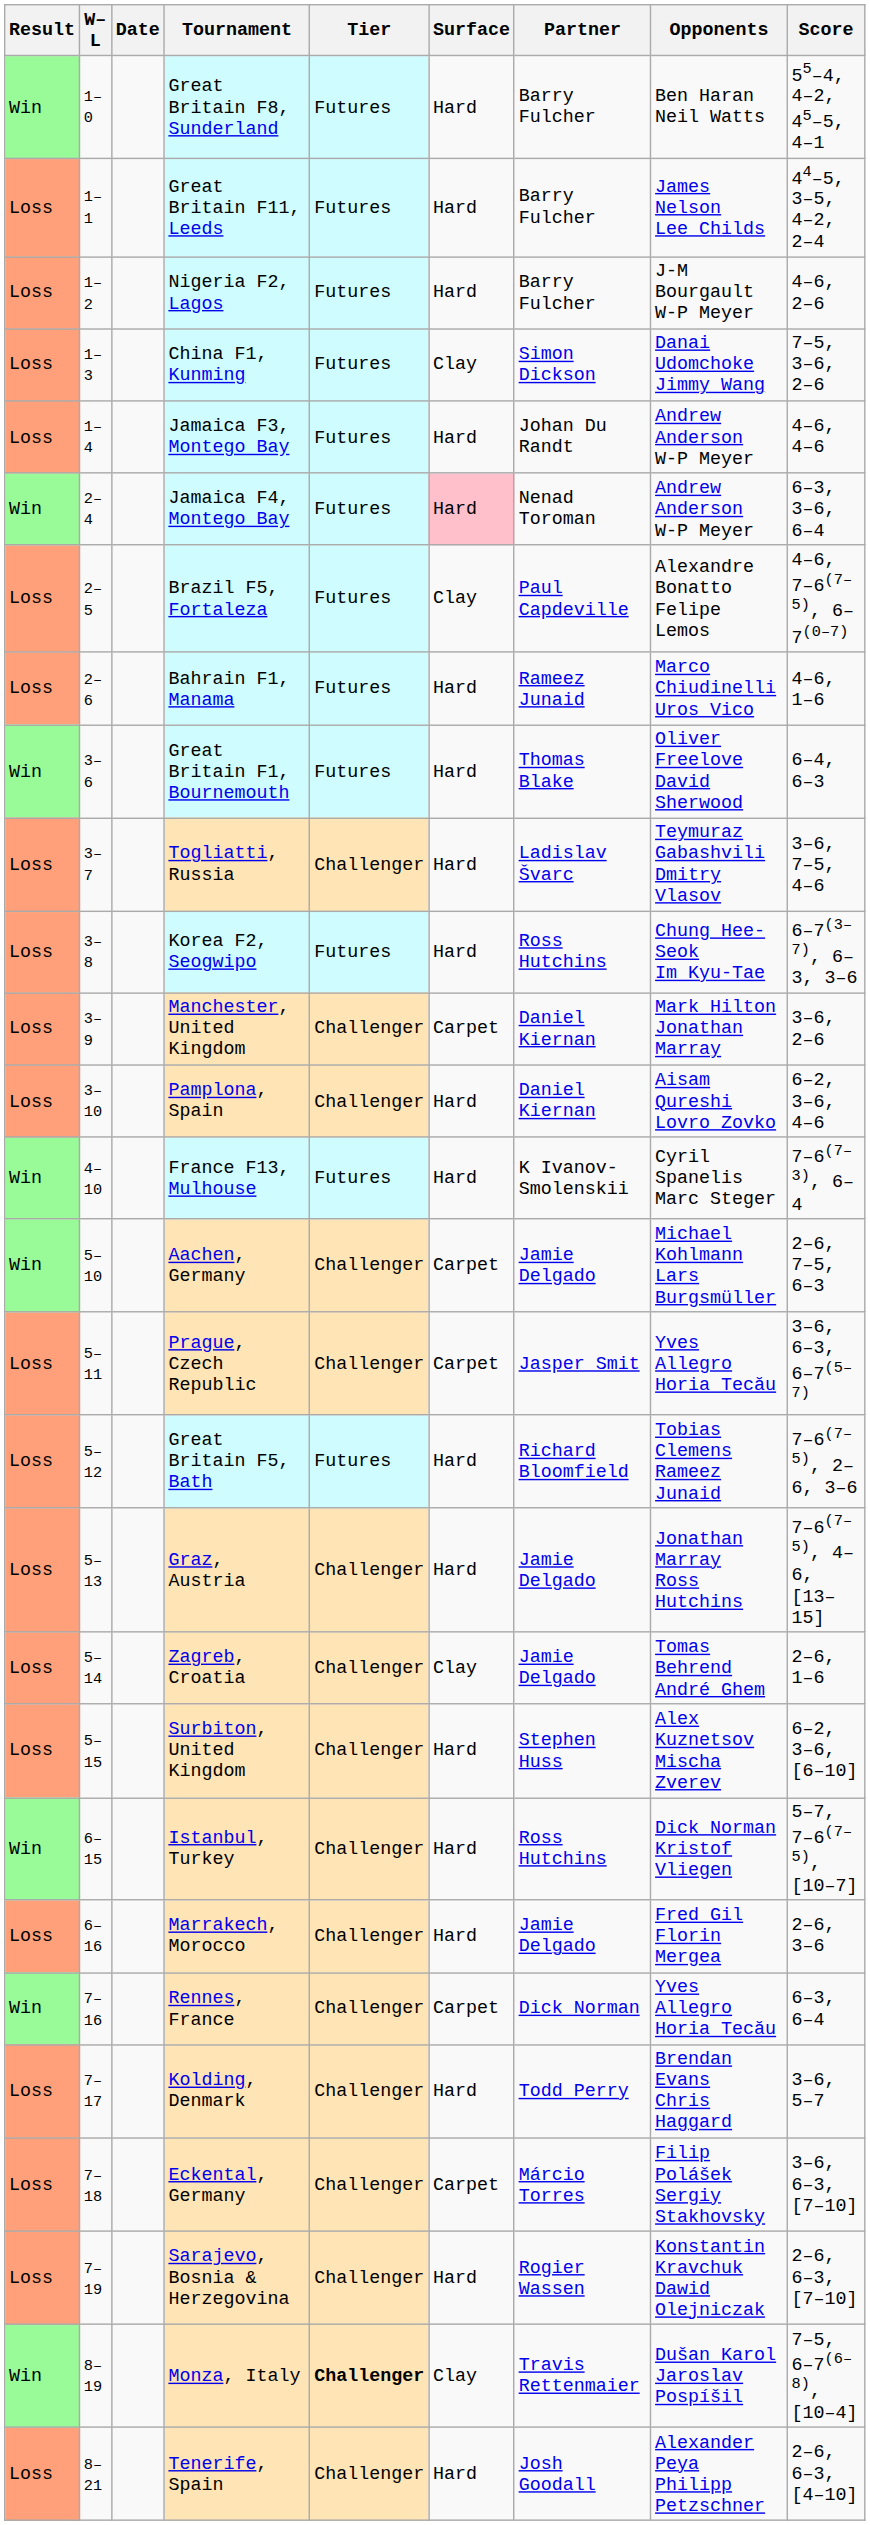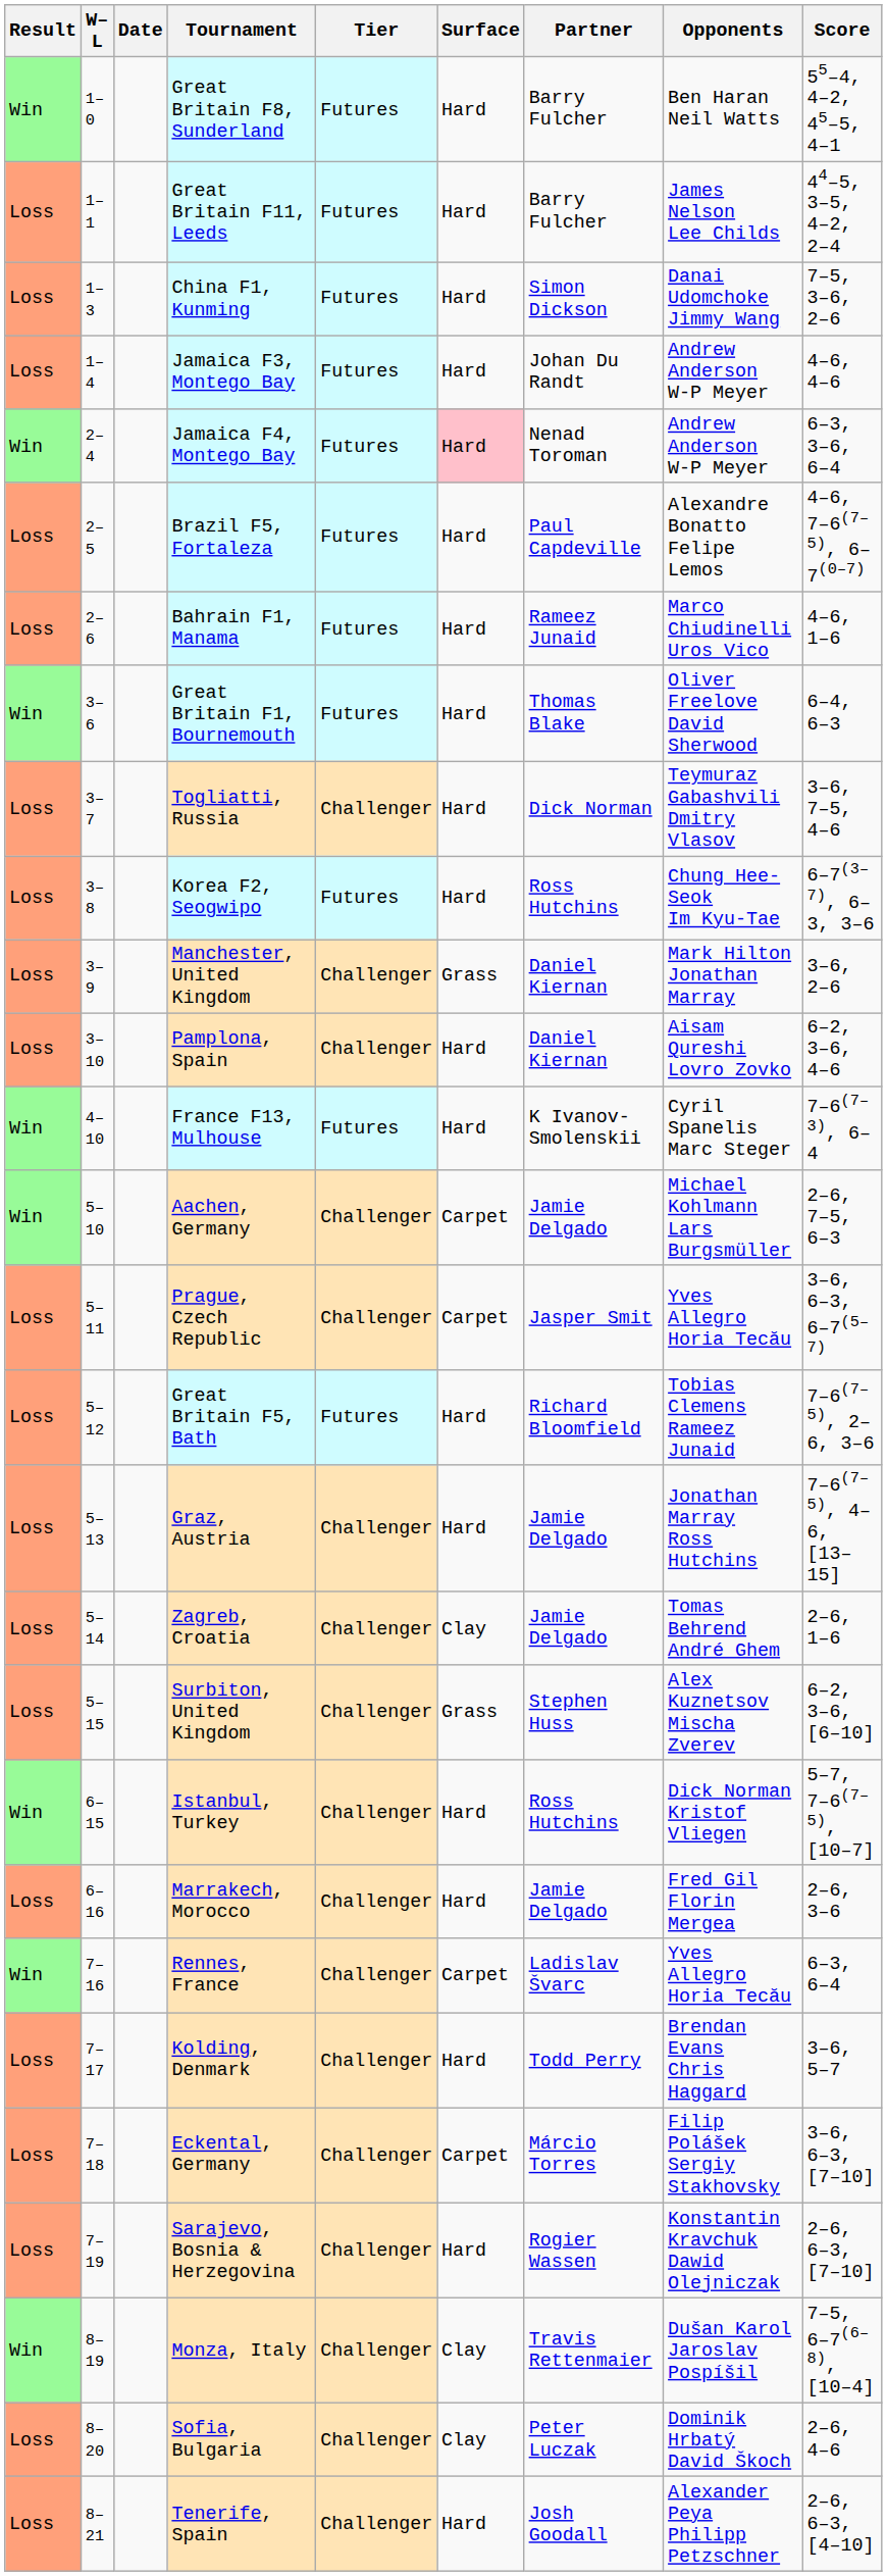- row: Loss | 1–2 | Nigeria F2, Lagos | Futures | Hard | Barry Fulcher | J-M Bourgault W-P Meyer | 4–6, 2–6
China F1, Kunming | Surface: Clay -> Hard
Brazil F5, Fortaleza | Surface: Clay -> Hard
Togliatti, Russia | Partner: Ladislav Švarc -> Dick Norman
Manchester, United Kingdom | Surface: Carpet -> Grass
Surbiton, United Kingdom | Surface: Hard -> Grass
Rennes, France | Partner: Dick Norman -> Ladislav Švarc
Monza, Italy | Tier: bold -> normal
+ row: Loss | 8–20 | Sofia, Bulgaria | Challenger | Clay | Peter Luczak | Dominik Hrbatý David Škoch | 2–6, 4–6
